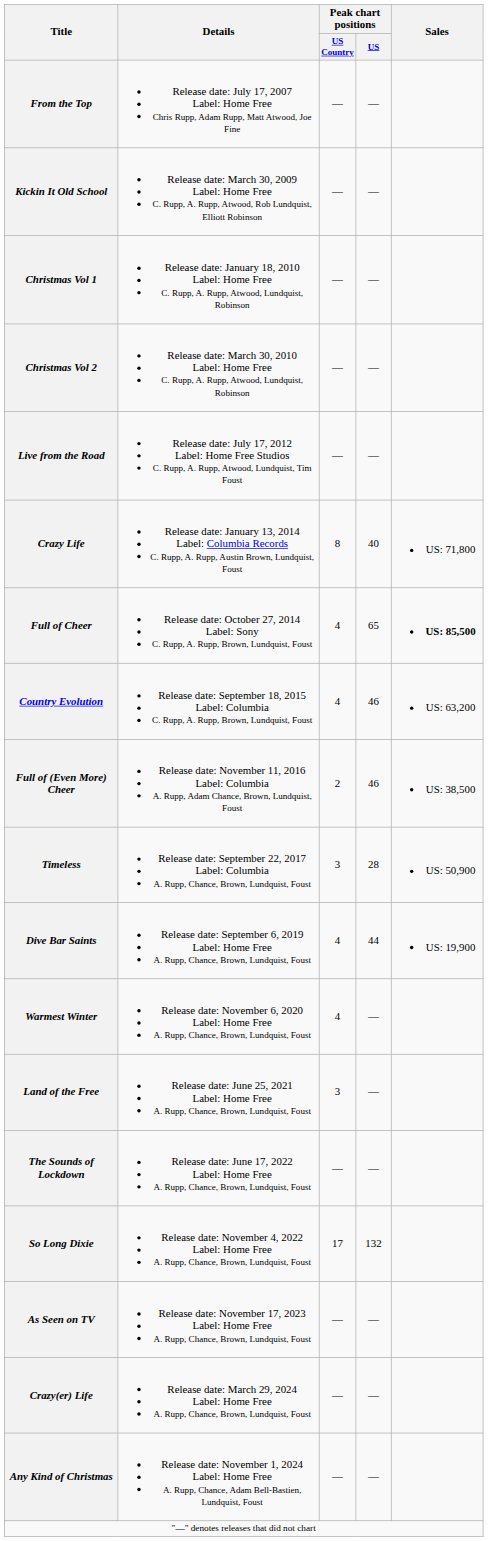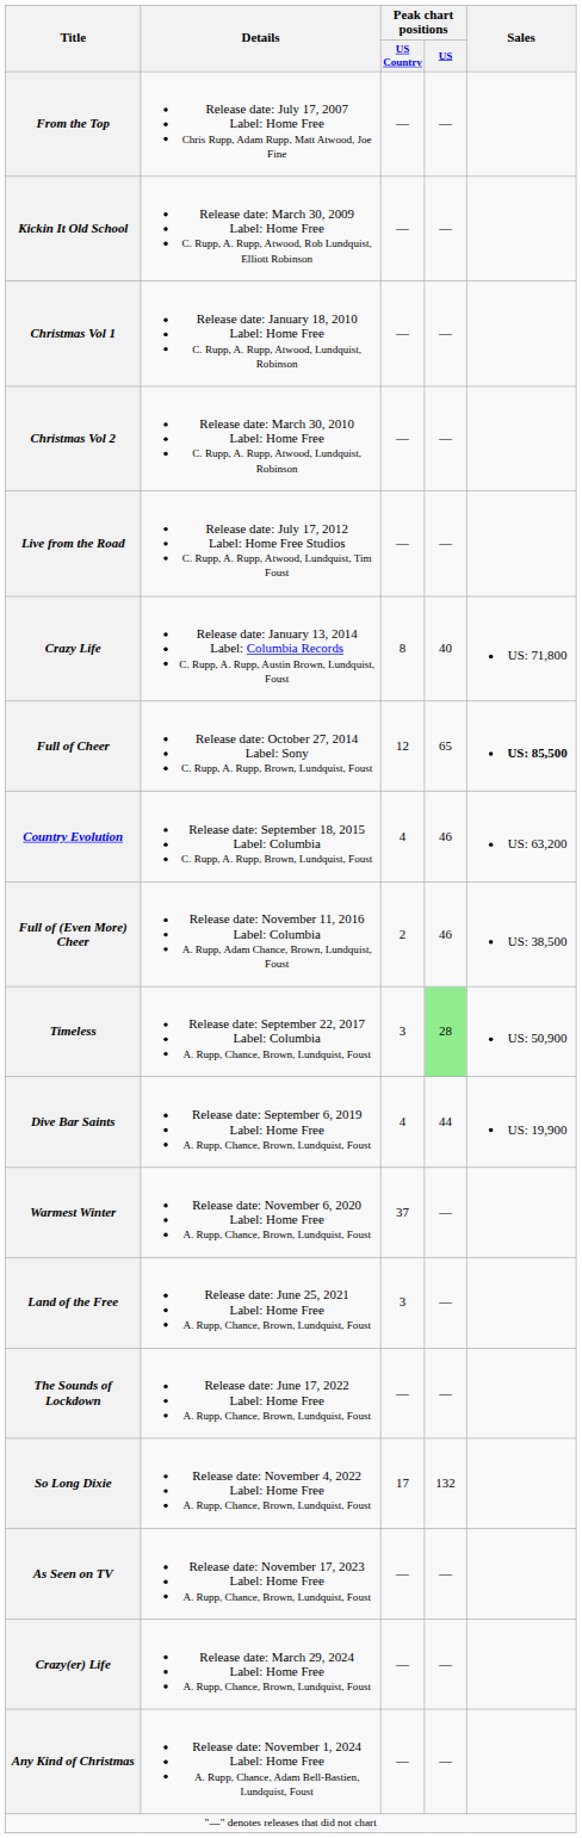Full of Cheer | Peak chart positions / US Country: 4 -> 12
Timeless | Peak chart positions / US: no background -> lightgreen background
Warmest Winter | Peak chart positions / US Country: 4 -> 37
